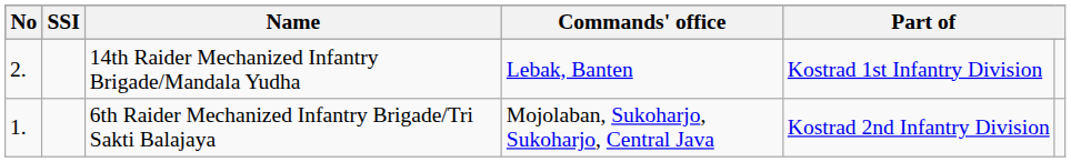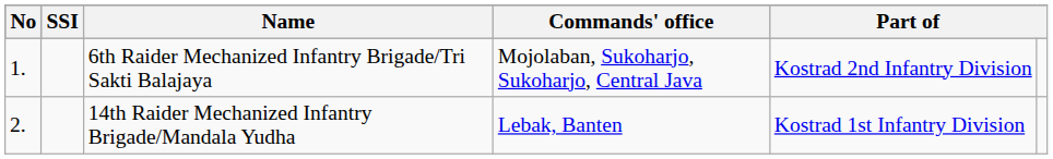rows swapped: 6th Raider Mechanized Infantry Brigade/Tri Sakti Balajaya <-> 14th Raider Mechanized Infantry Brigade/Mandala Yudha
